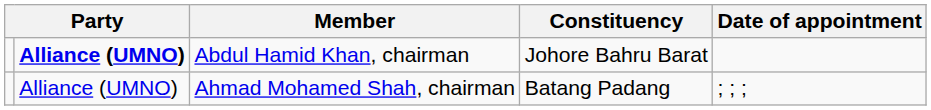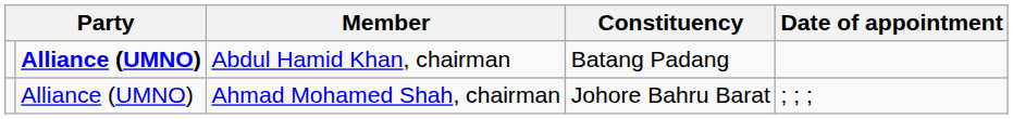Abdul Hamid Khan, chairman | Constituency: Johore Bahru Barat -> Batang Padang
Ahmad Mohamed Shah, chairman | Constituency: Batang Padang -> Johore Bahru Barat
